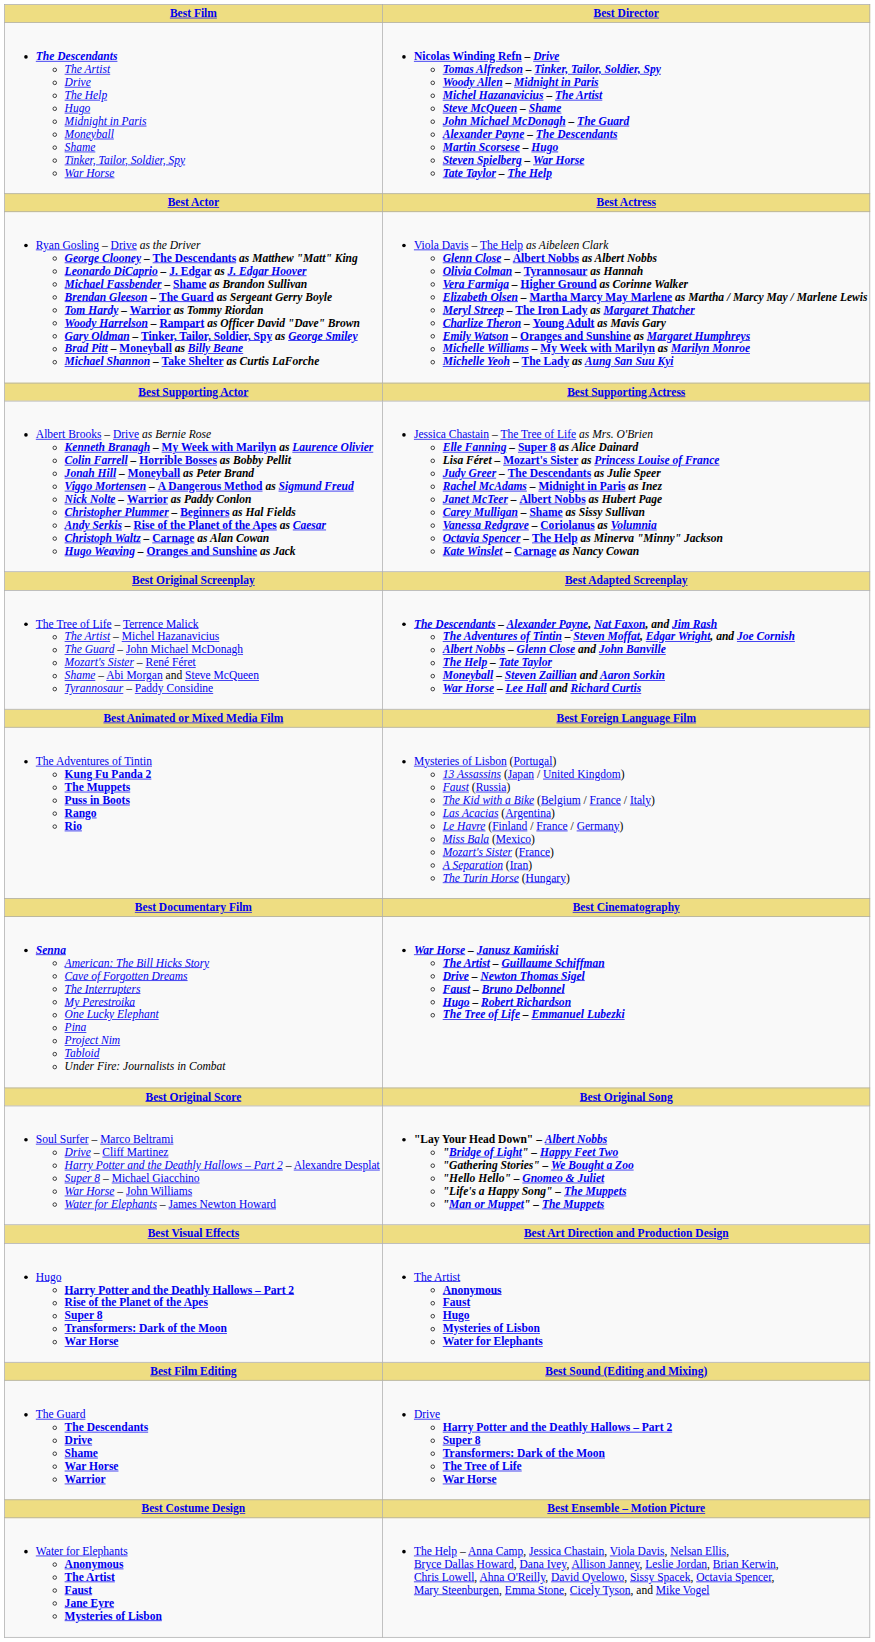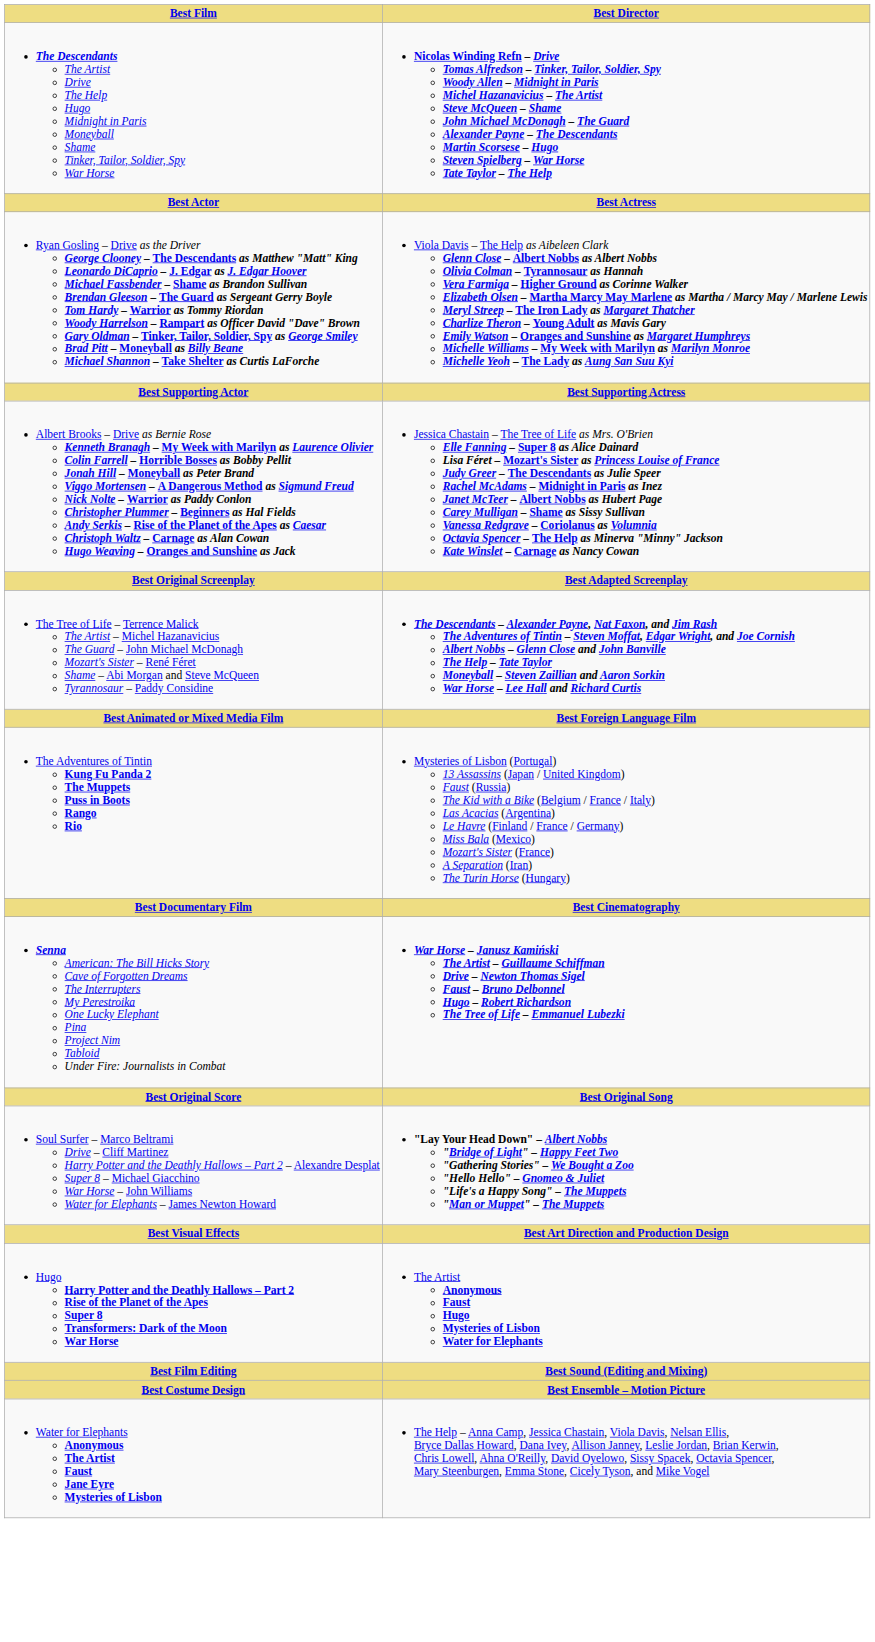- row: The Guard The Descendants Drive Shame War Horse Warrior | Drive Harry Potter and the Deathly Hallows – Part 2 Super 8 Transformers: Dark of the Moon The Tree of Life War Horse
